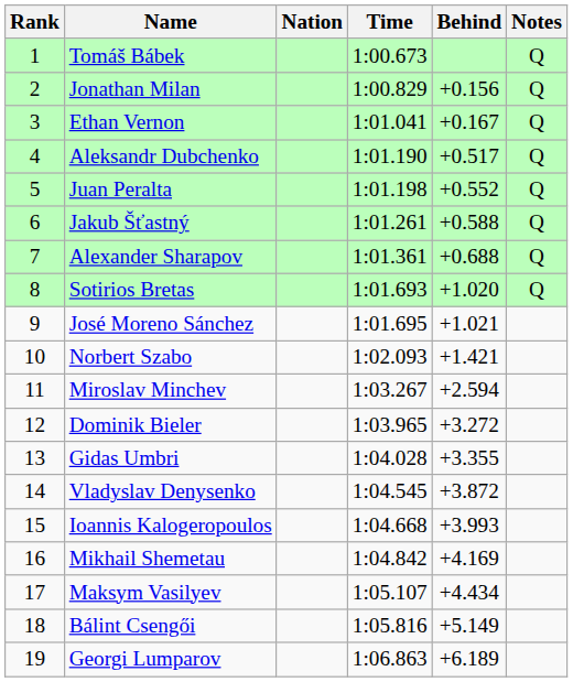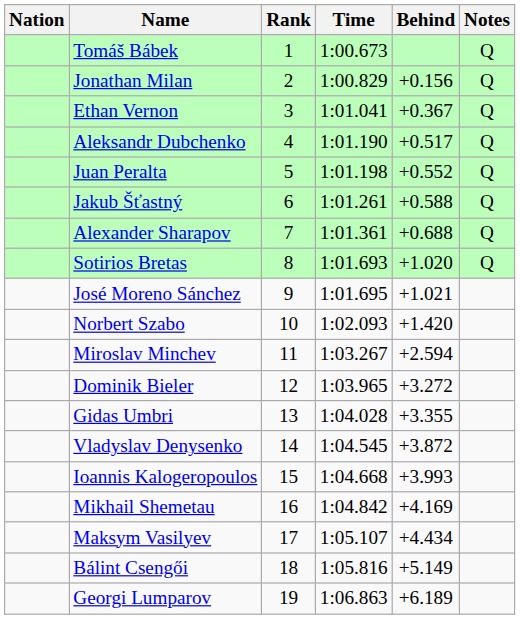columns swapped: Rank <-> Nation
Ethan Vernon | Behind: +0.167 -> +0.367
Norbert Szabo | Behind: +1.421 -> +1.420
